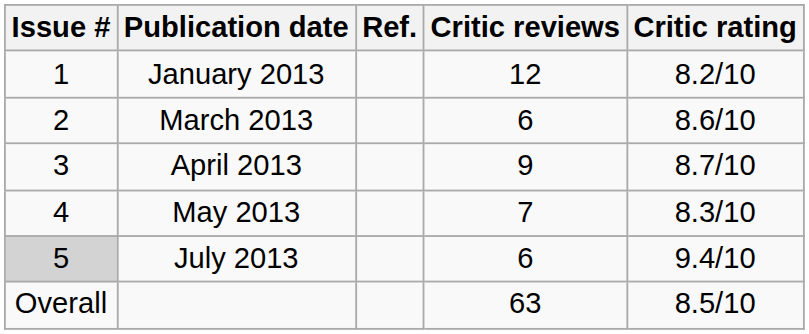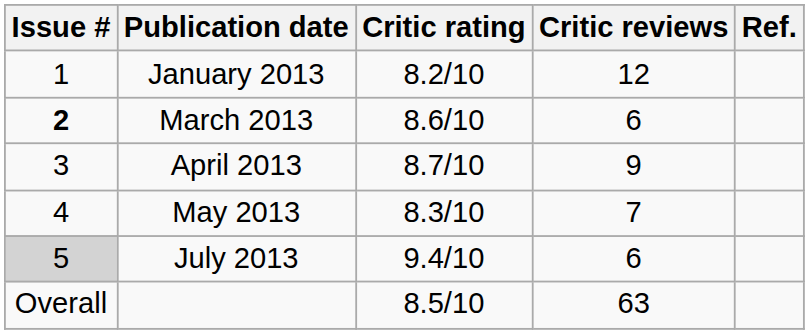columns swapped: Critic rating <-> Ref.
March 2013 | Issue #: normal -> bold
